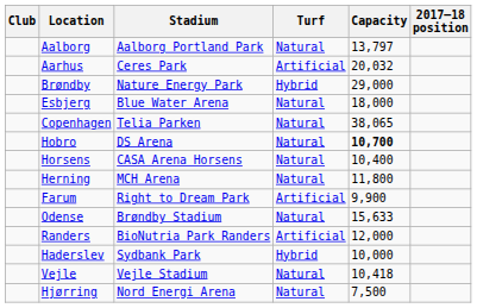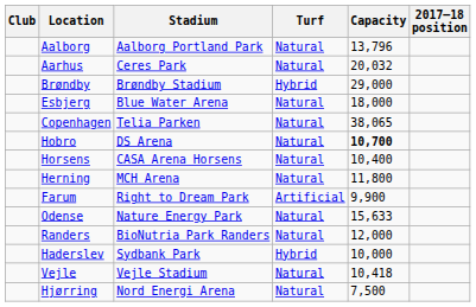Aalborg | Capacity: 13,797 -> 13,796
Aarhus | Turf: Artificial -> Natural
Brøndby | Stadium: Nature Energy Park -> Brøndby Stadium
Odense | Stadium: Brøndby Stadium -> Nature Energy Park
Randers | Turf: Artificial -> Natural
